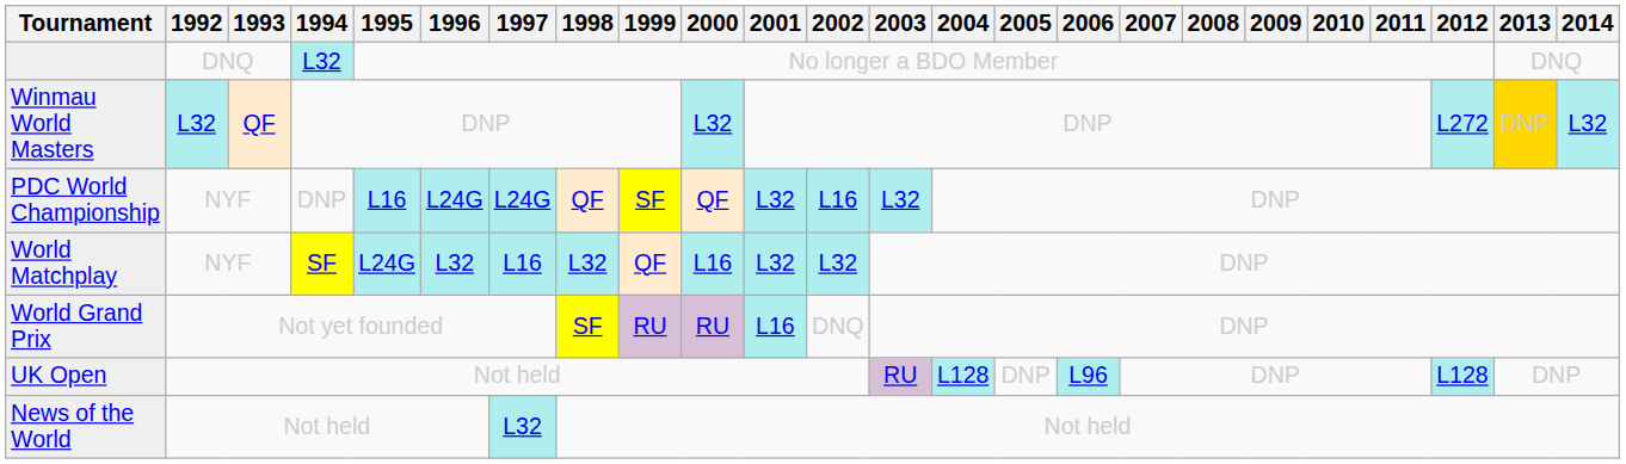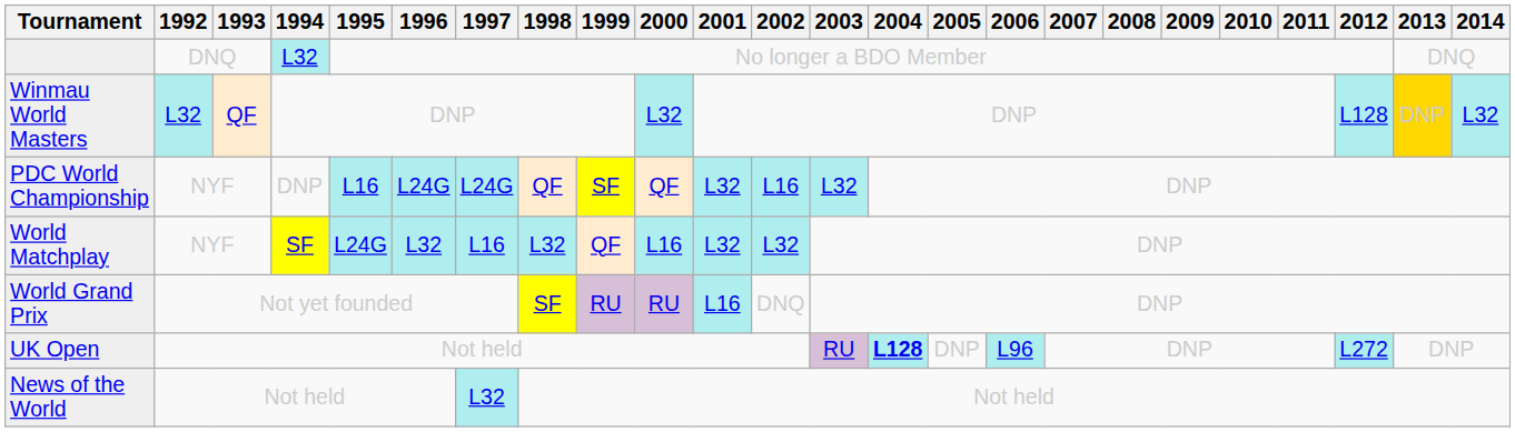Winmau World Masters | 2012: L272 -> L128
UK Open | 2004: normal -> bold
UK Open | 2012: L128 -> L272
